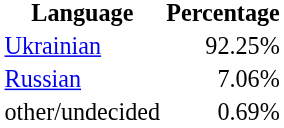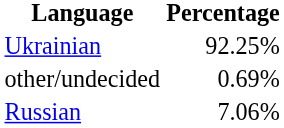rows swapped: Russian <-> other/undecided
